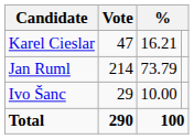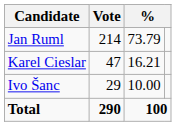rows swapped: Jan Ruml <-> Karel Cieslar
